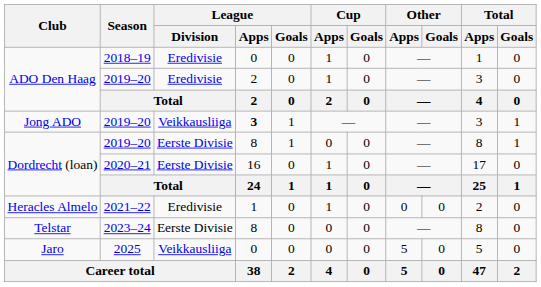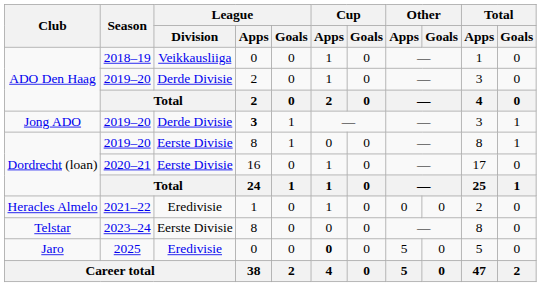ADO Den Haag / 2018–19 | League / Division: Eredivisie -> Veikkausliiga
ADO Den Haag / 2019–20 | League / Division: Eredivisie -> Derde Divisie
Jong ADO | League / Division: Veikkausliiga -> Derde Divisie
Jaro | League / Division: Veikkausliiga -> Eredivisie
Jaro | Cup / Apps: normal -> bold
